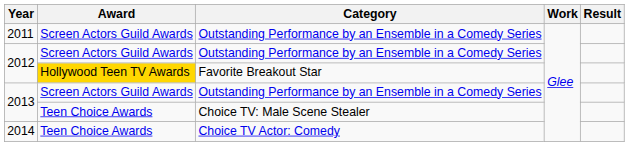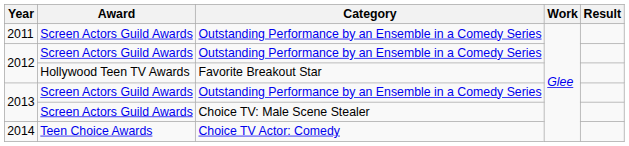2012 / Favorite Breakout Star | Award: gold background -> no background
2013 / Choice TV: Male Scene Stealer | Award: Teen Choice Awards -> Screen Actors Guild Awards
